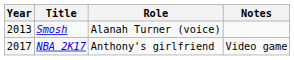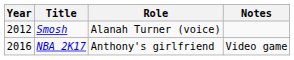Smosh | Year: 2013 -> 2012
NBA 2K17 | Year: 2017 -> 2016
